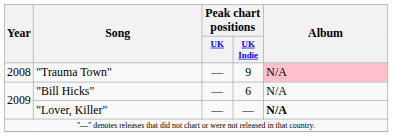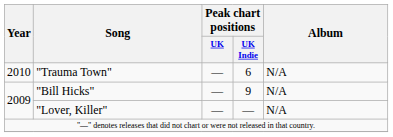"Trauma Town" | Year: 2008 -> 2010
"Trauma Town" | Peak chart positions / UK Indie: 9 -> 6
"Trauma Town" | Album: pink background -> no background
"Bill Hicks" | Peak chart positions / UK Indie: 6 -> 9
"Lover, Killer" | Album: bold -> normal
